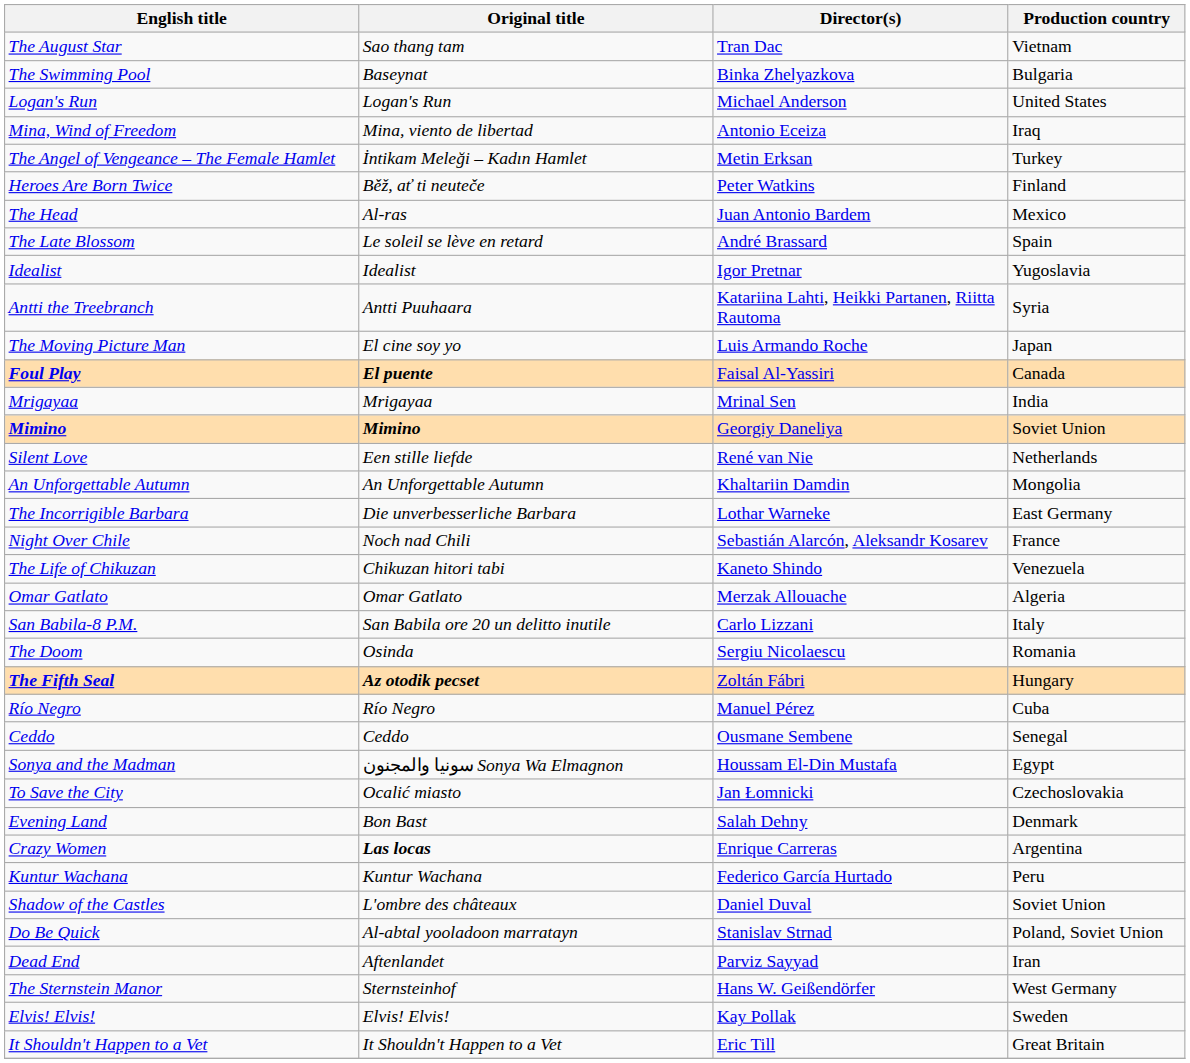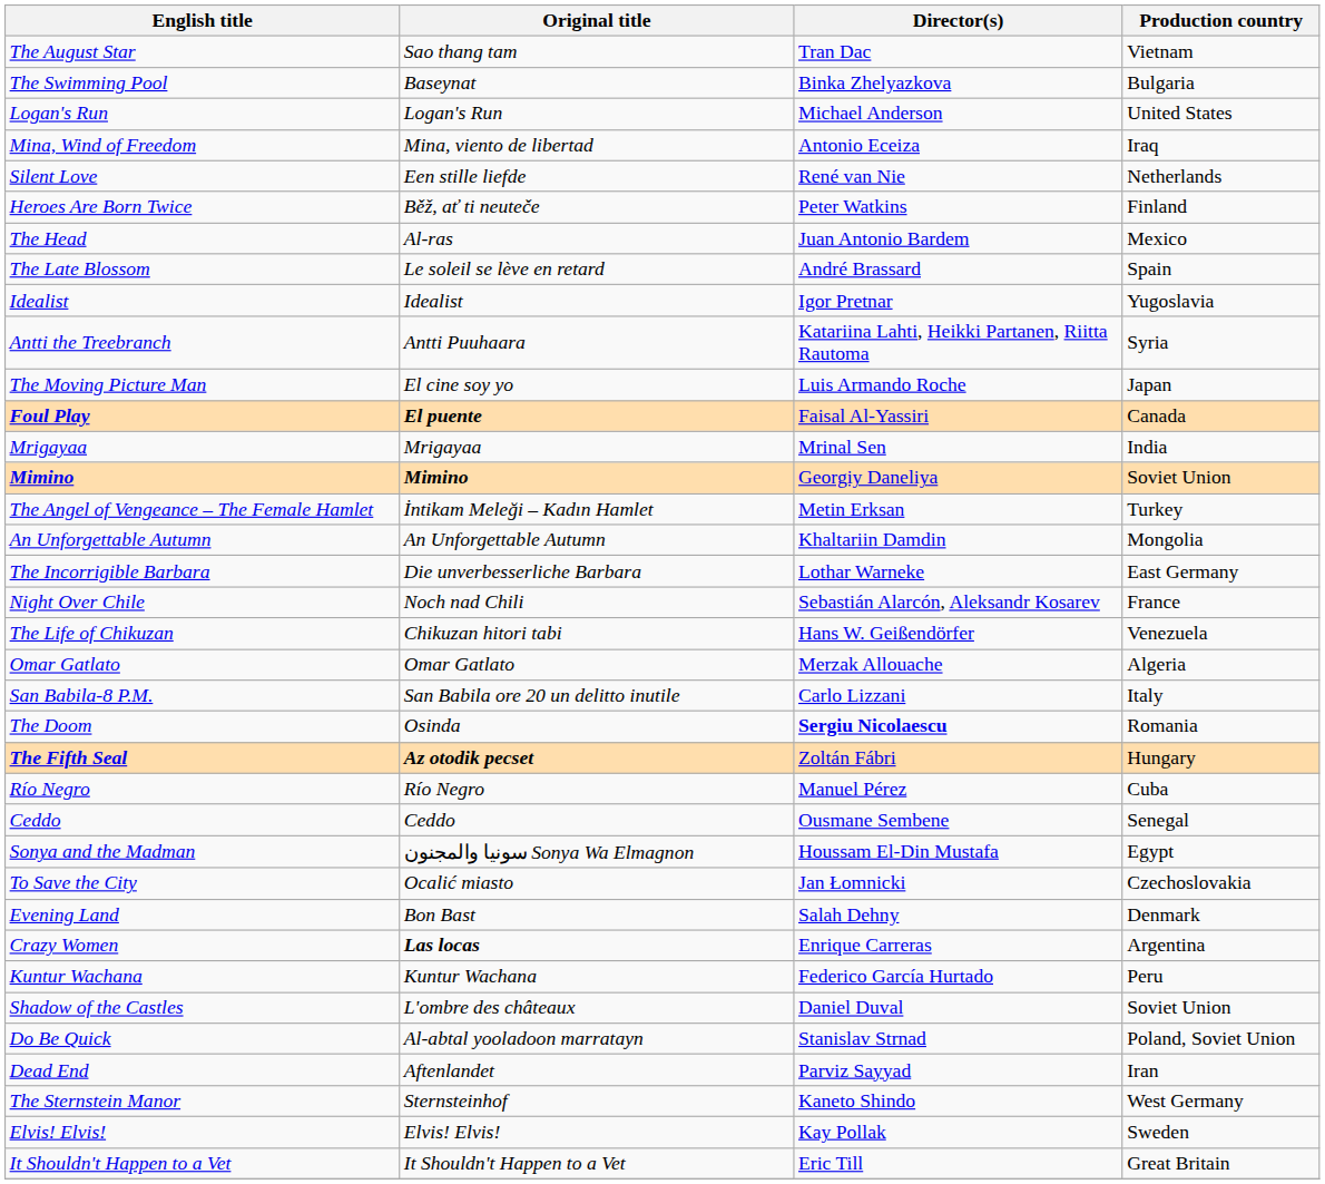rows swapped: The Angel of Vengeance – The Female Hamlet <-> Silent Love
The Life of Chikuzan | Director(s): Kaneto Shindo -> Hans W. Geißendörfer
The Doom | Director(s): normal -> bold
The Sternstein Manor | Director(s): Hans W. Geißendörfer -> Kaneto Shindo
